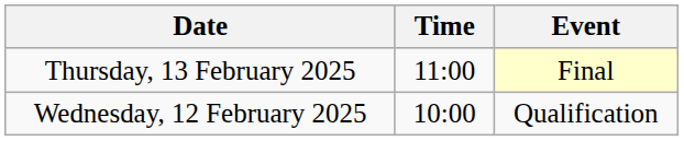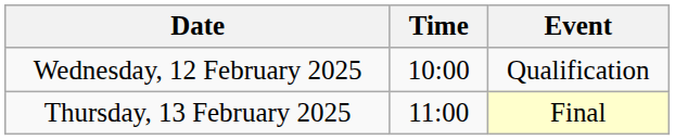rows swapped: Wednesday, 12 February 2025 <-> Thursday, 13 February 2025
